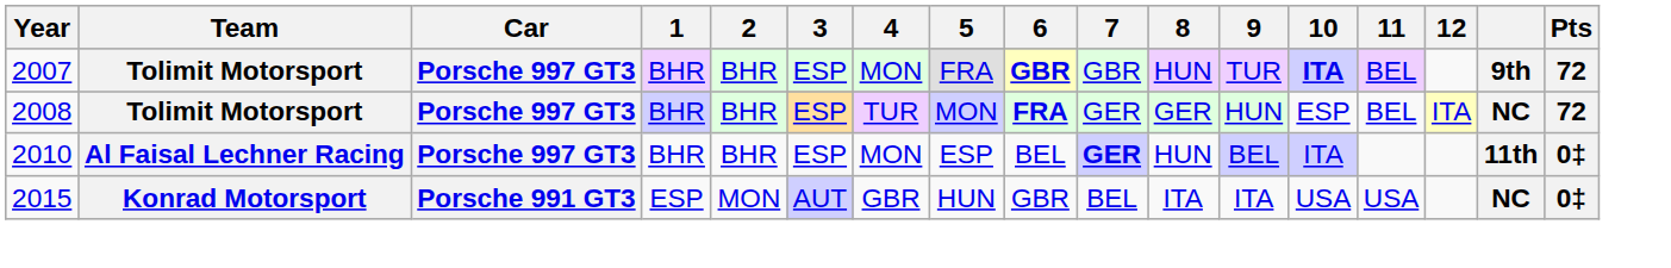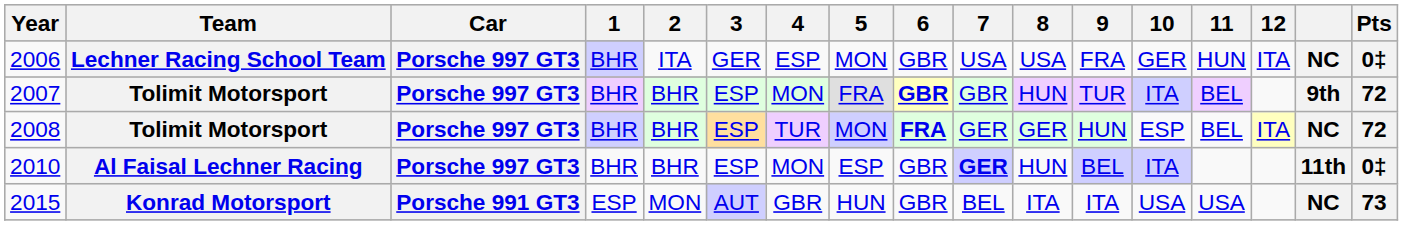+ row: 2006 | Lechner Racing School Team | Porsche 997 GT3 | BHR | ITA | GER | ESP | MON | GBR | USA | USA | FRA | GER | HUN | ITA | NC | 0‡
2007 | 10: bold -> normal
2010 | 6: BEL -> GBR
2015 | Pts: 0‡ -> 73
